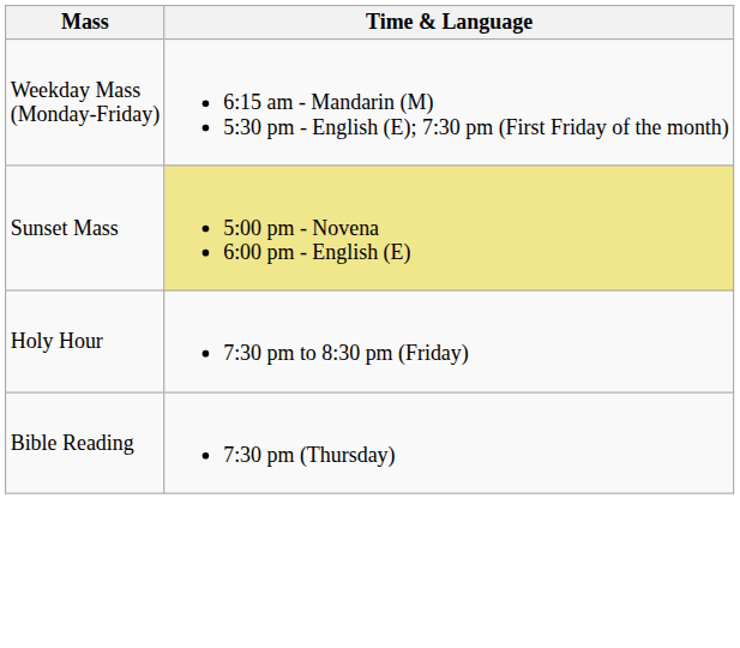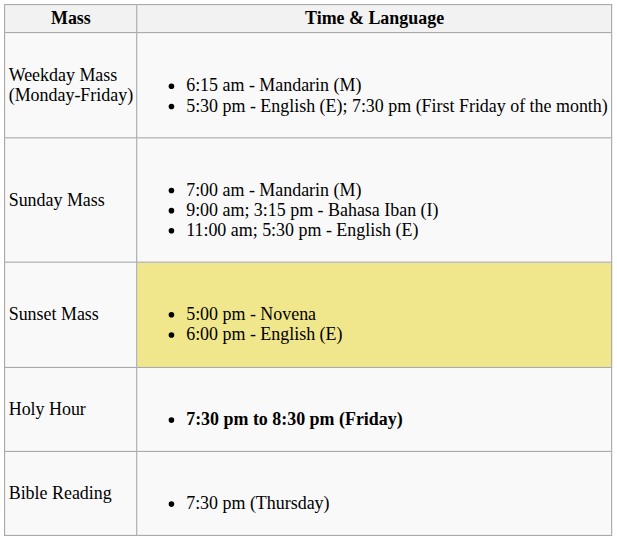+ row: Sunday Mass | 7:00 am - Mandarin (M) 9:00 am; 3:15 pm - Bahasa Iban (I) 11:00 am; 5:30 pm - English (E)
Holy Hour | Time & Language: normal -> bold
